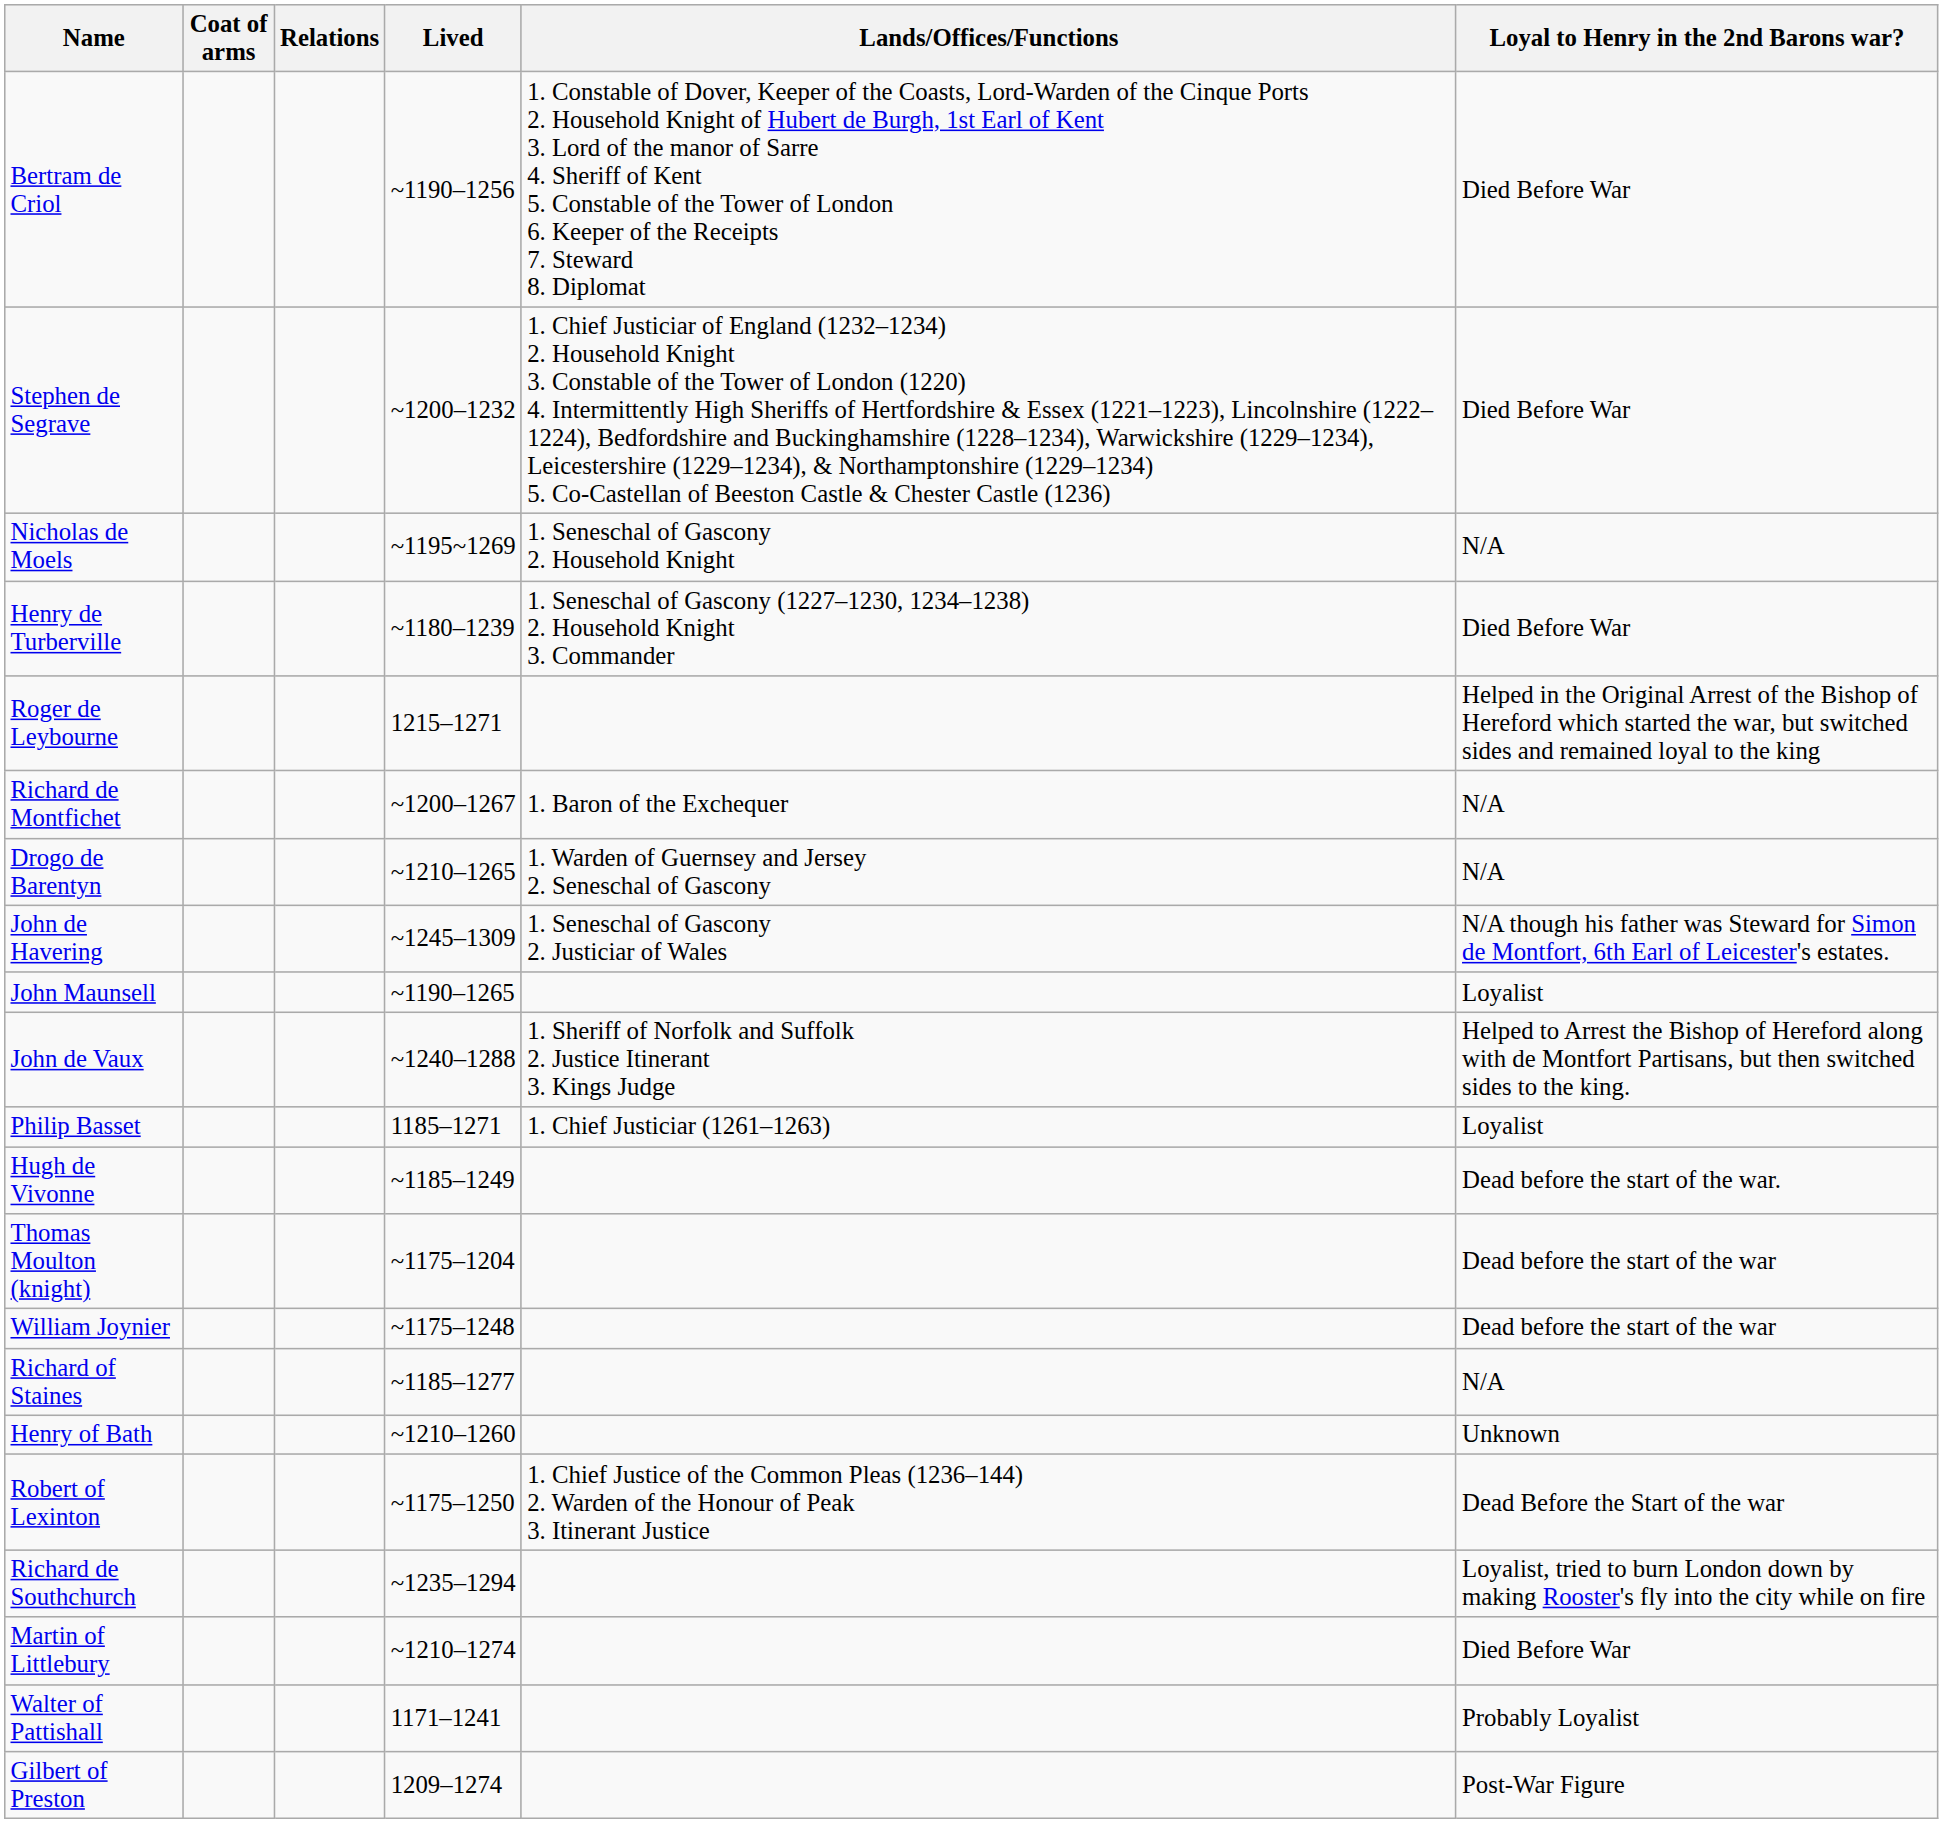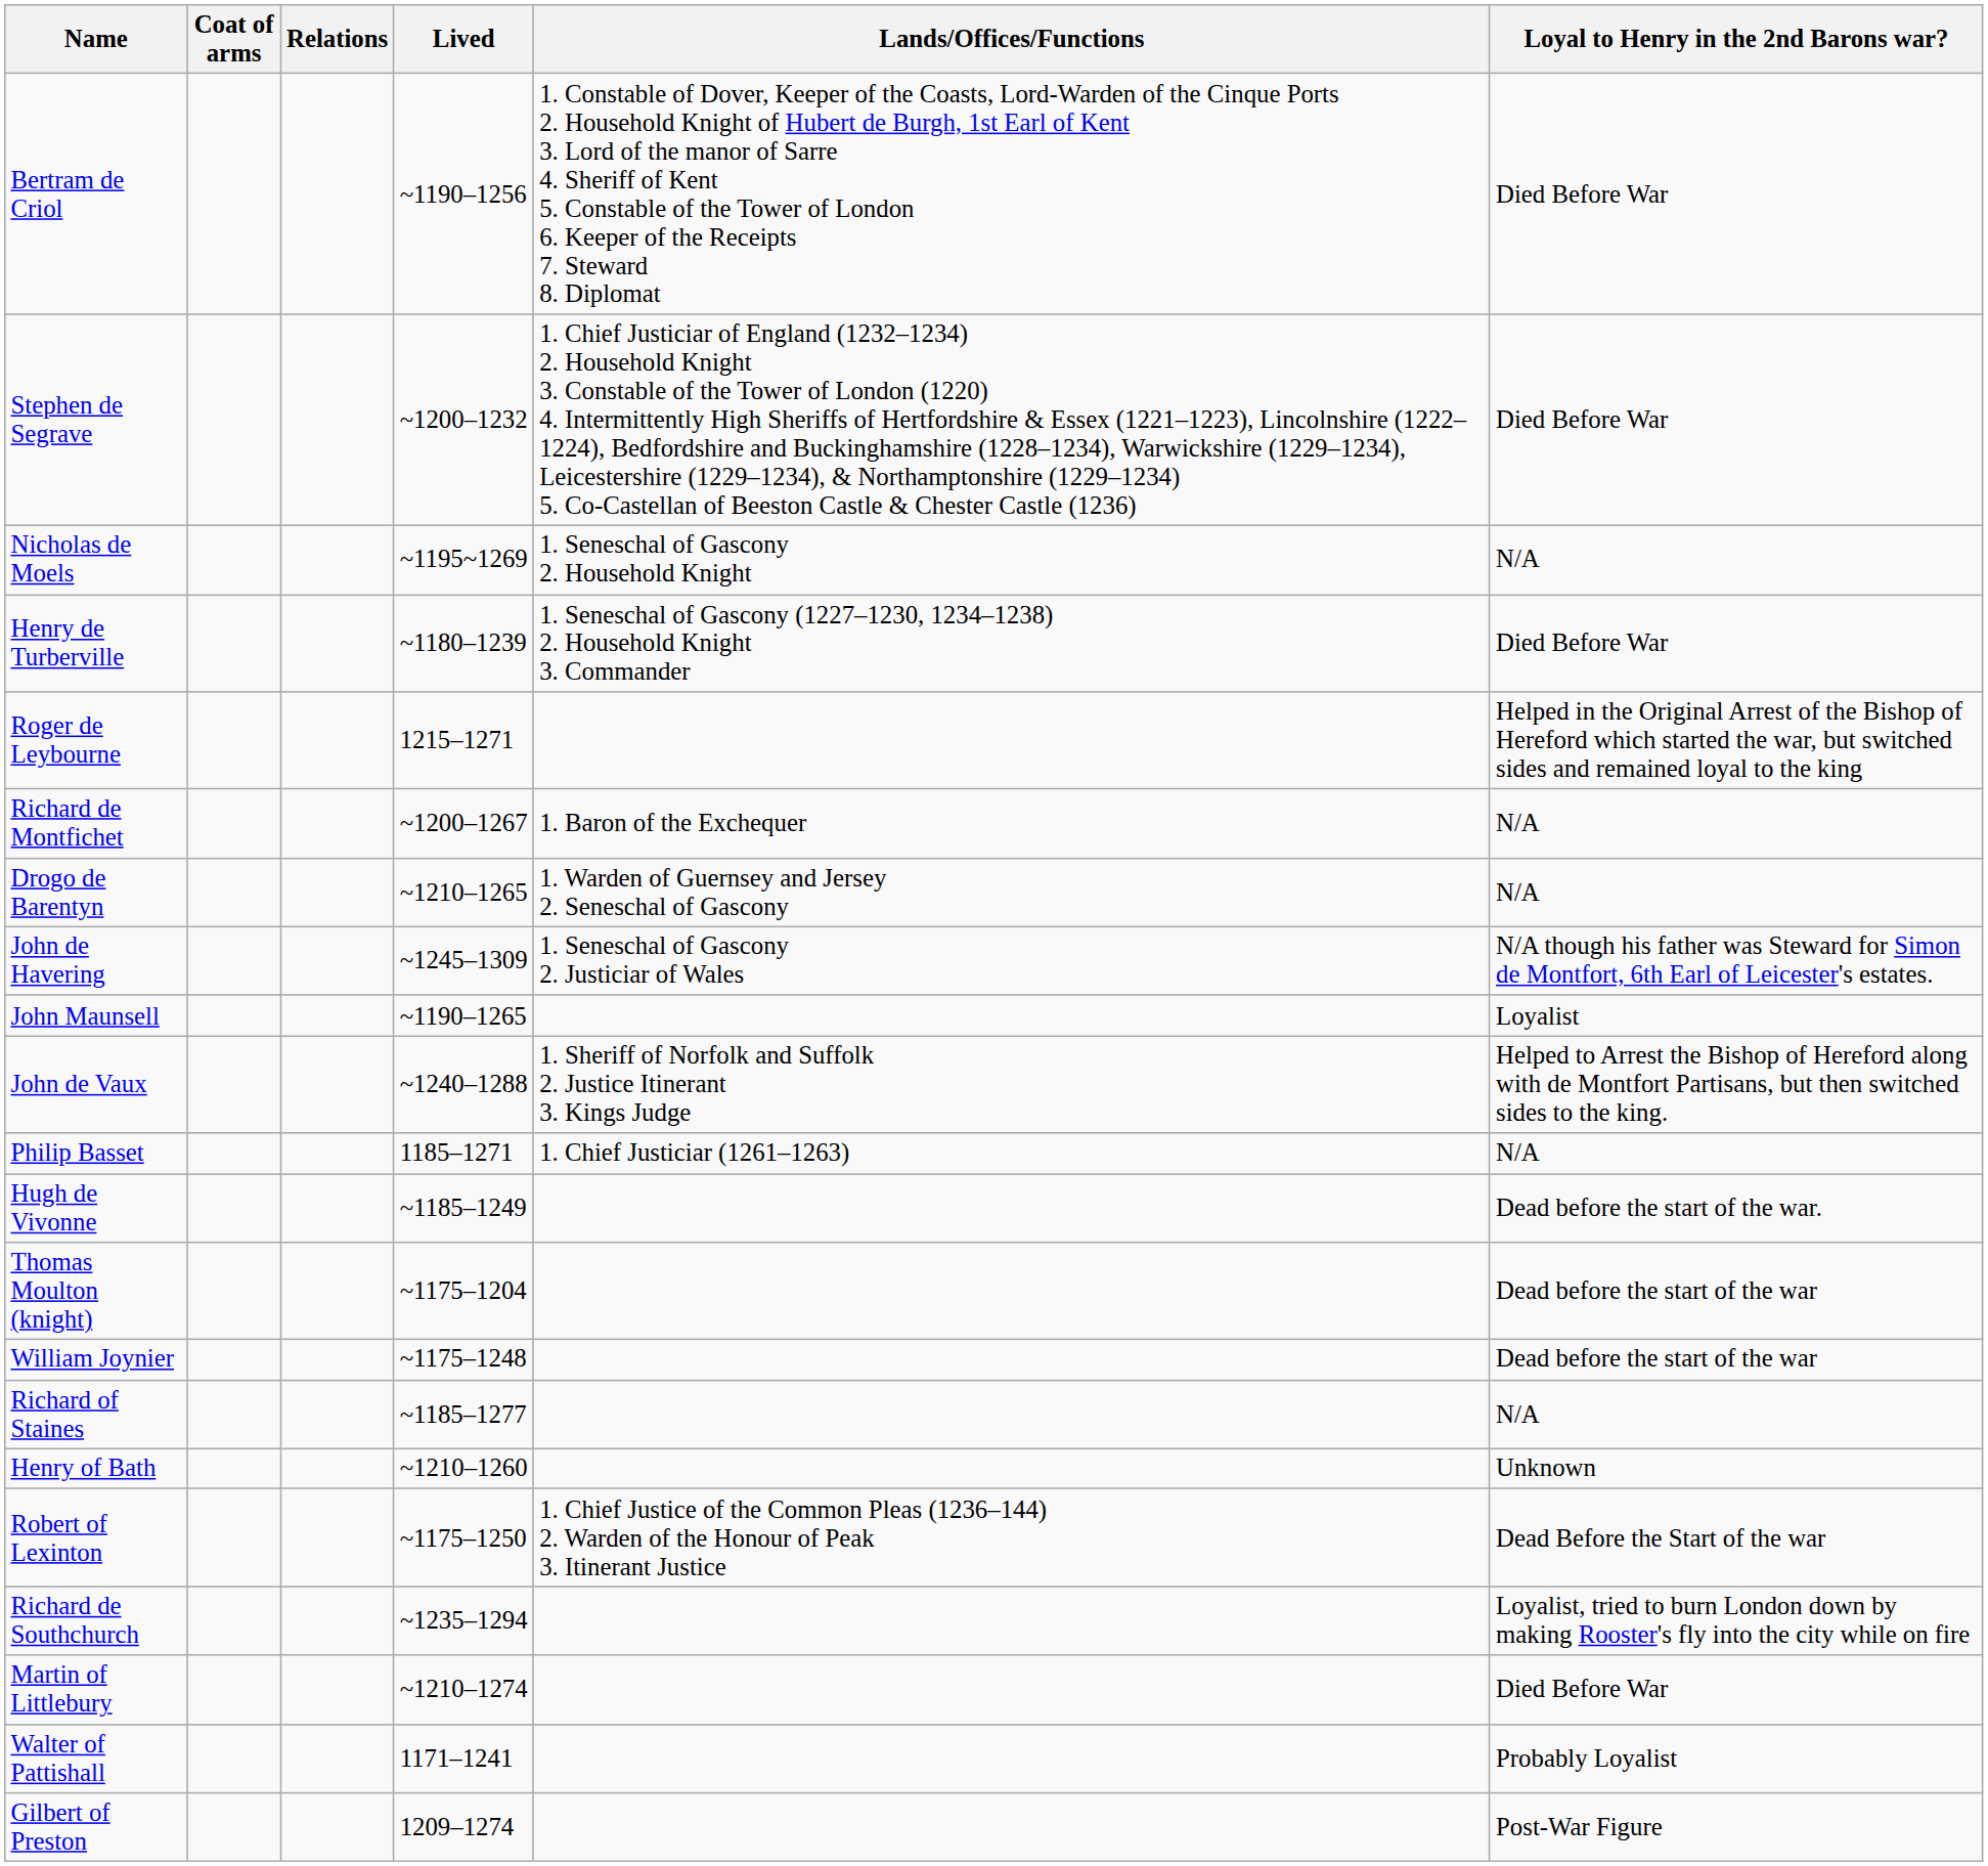Philip Basset | Loyal to Henry in the 2nd Barons war?: Loyalist -> N/A
